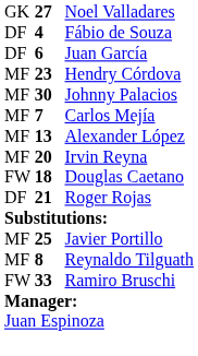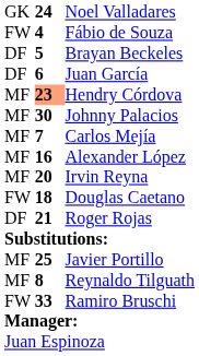Noel Valladares | column 2: 27 -> 24
Fábio de Souza | column 1: DF -> FW
+ row: DF | 5 | Brayan Beckeles
Hendry Córdova | column 2: no background -> lightsalmon background
Alexander López | column 2: 13 -> 16
